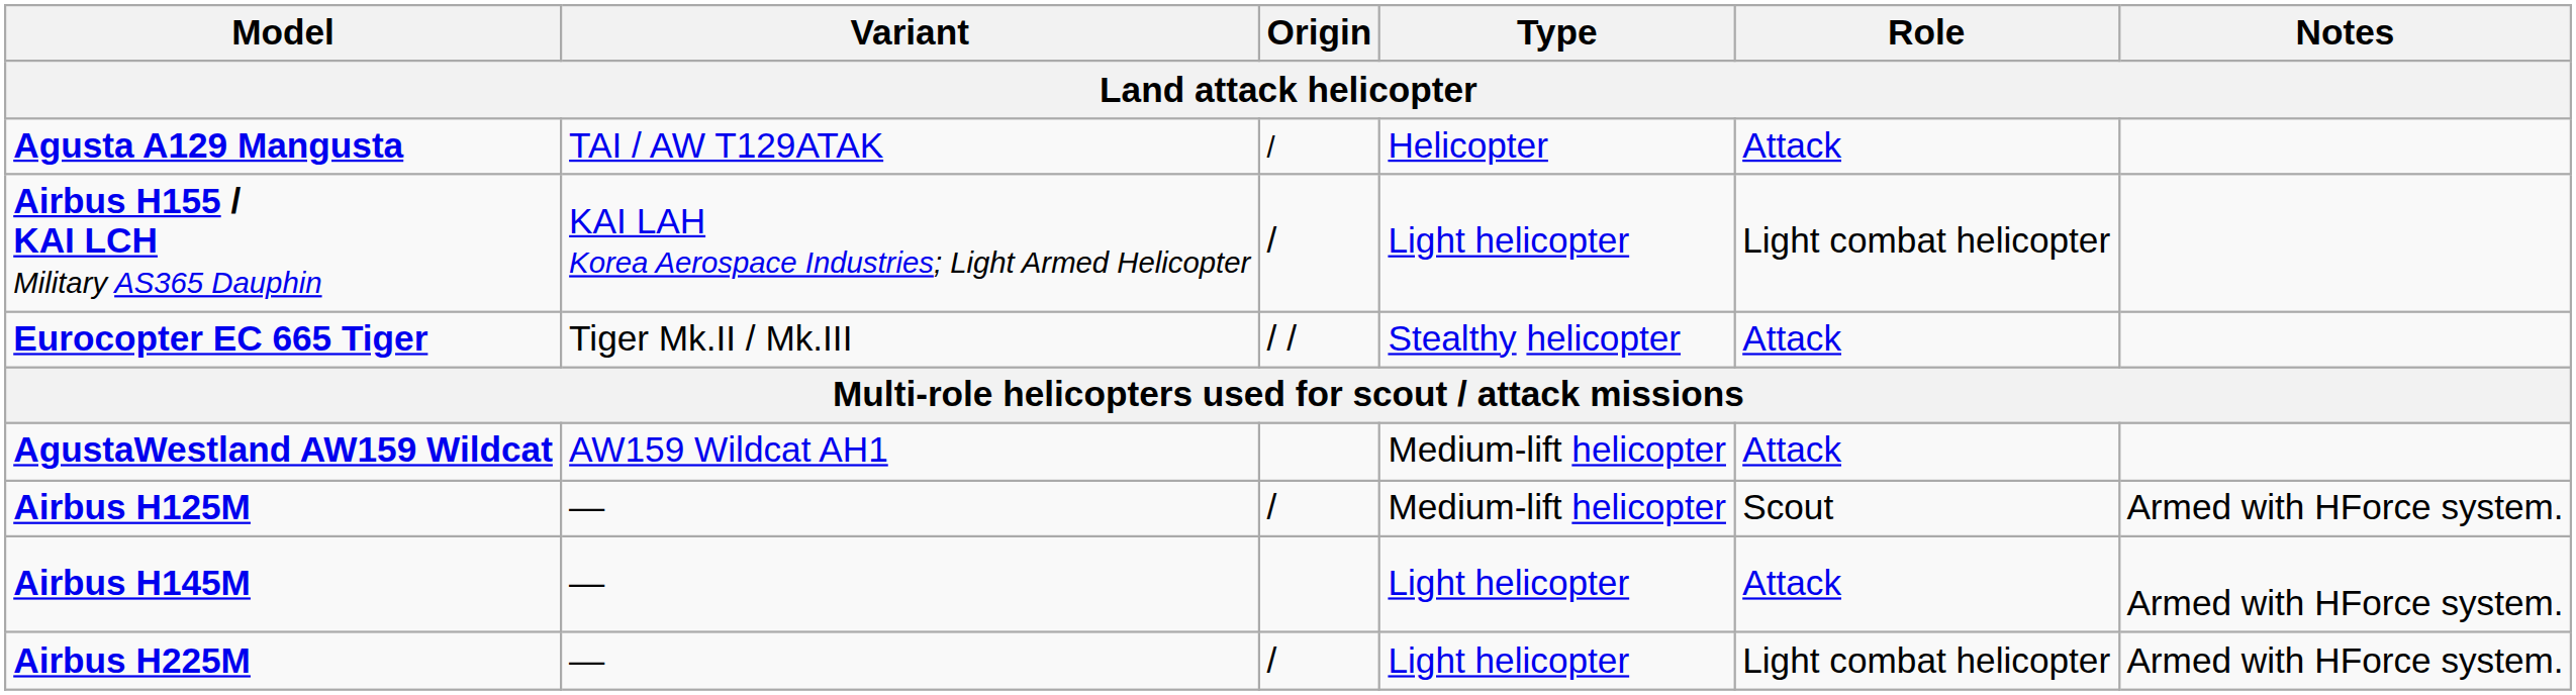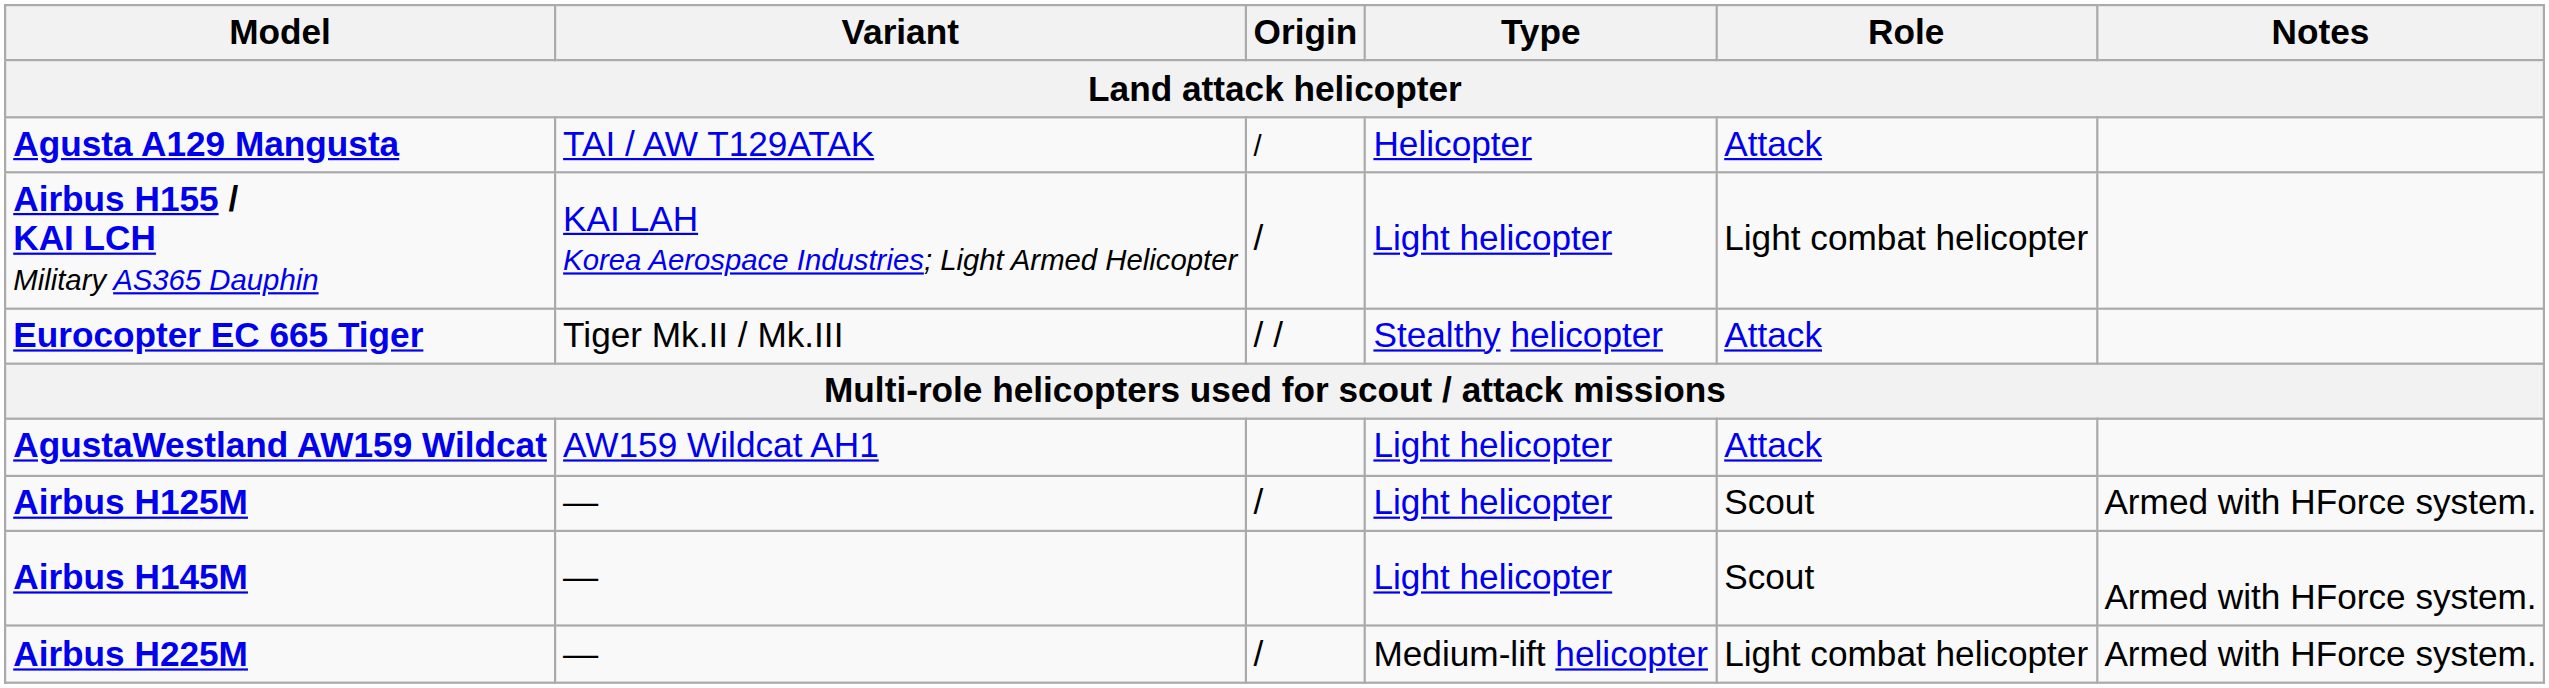AgustaWestland AW159 Wildcat | Type: Medium-lift helicopter -> Light helicopter
Airbus H125M | Type: Medium-lift helicopter -> Light helicopter
Airbus H145M | Role: Attack -> Scout
Airbus H225M | Type: Light helicopter -> Medium-lift helicopter
